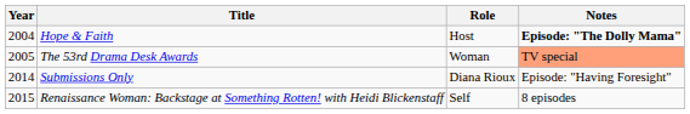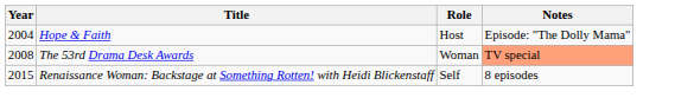Hope & Faith | Notes: bold -> normal
The 53rd Drama Desk Awards | Year: 2005 -> 2008
- row: 2014 | Submissions Only | Diana Rioux | Episode: "Having Foresight"
